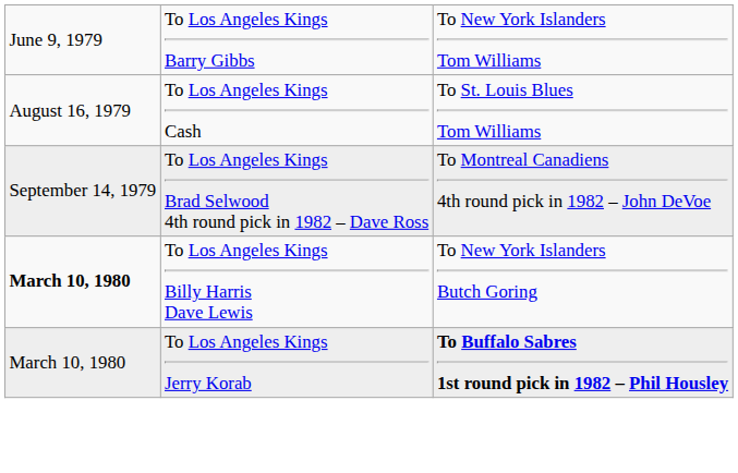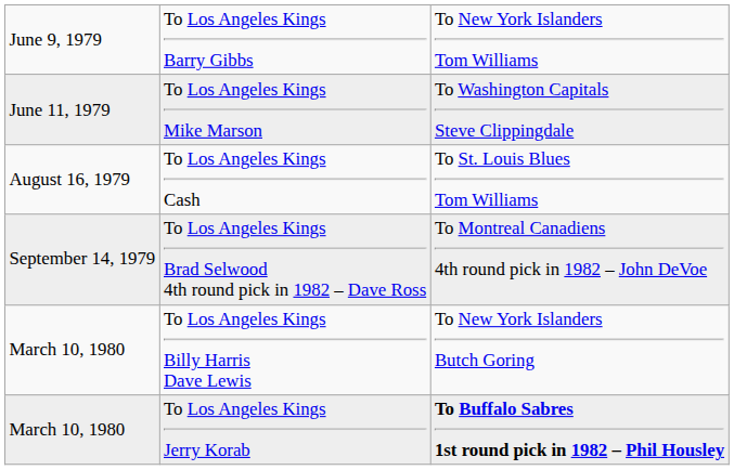+ row: June 11, 1979 | To Los Angeles Kings Mike Marson | To Washington Capitals Steve Clippingdale
To Los Angeles Kings Billy Harris Dave Lewis | column 1: bold -> normal
